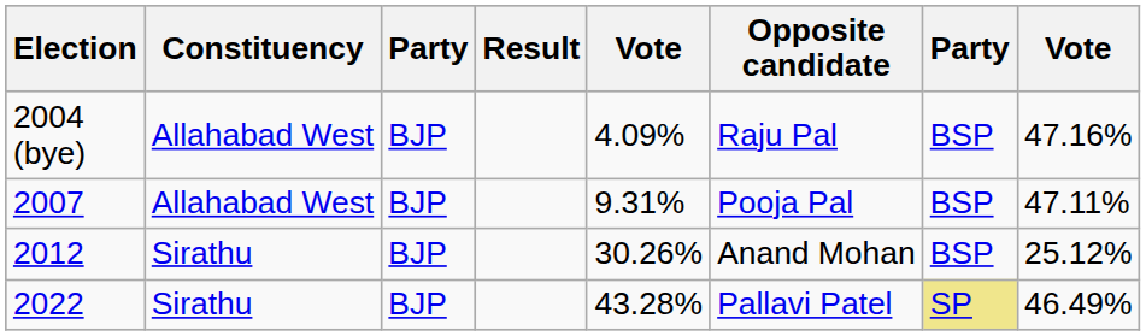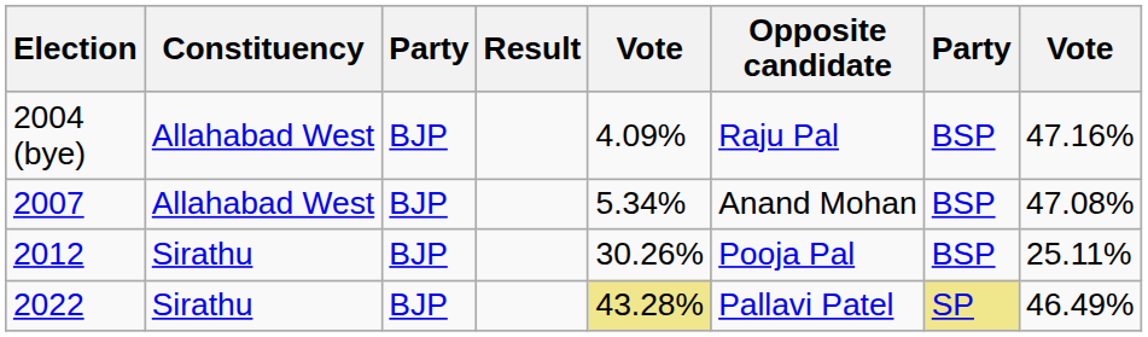2007 | column 5: 9.31% -> 5.34%
2007 | Opposite candidate: Pooja Pal -> Anand Mohan
2007 | column 8: 47.11% -> 47.08%
2012 | Opposite candidate: Anand Mohan -> Pooja Pal
2012 | column 8: 25.12% -> 25.11%
2022 | column 5: no background -> khaki background
